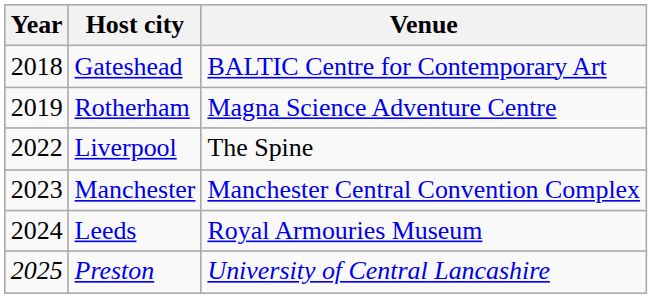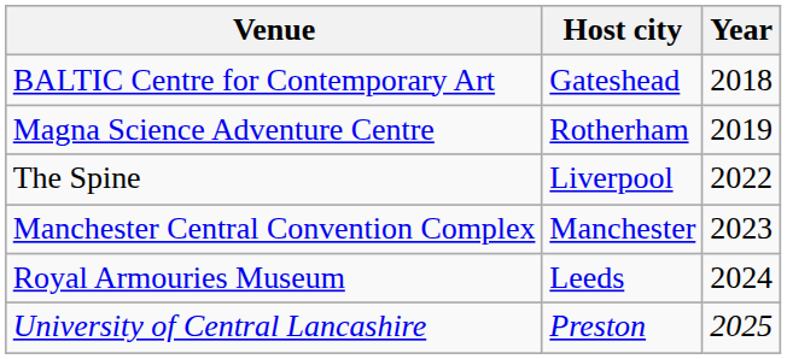columns swapped: Year <-> Venue
